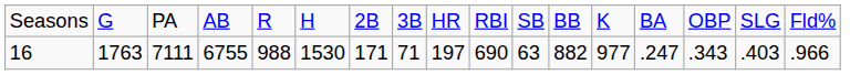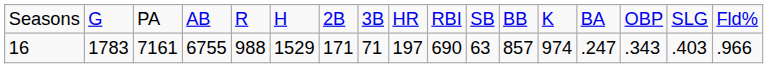16 | column 2: 1763 -> 1783
16 | column 3: 7111 -> 7161
16 | column 6: 1530 -> 1529
16 | column 12: 882 -> 857
16 | column 13: 977 -> 974
